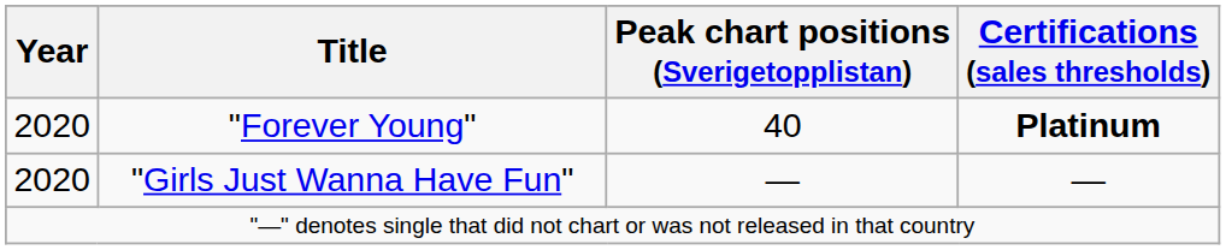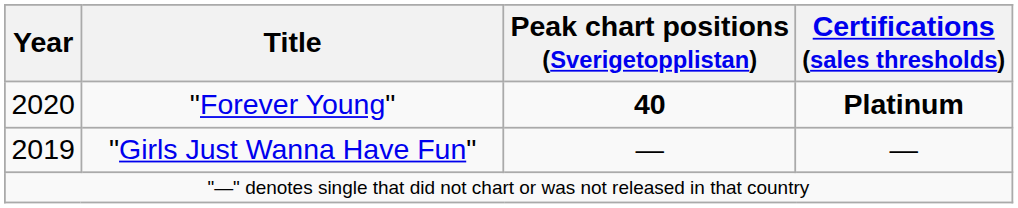"Forever Young" | Peak chart positions (Sverigetopplistan): normal -> bold
"Girls Just Wanna Have Fun" | Year: 2020 -> 2019
